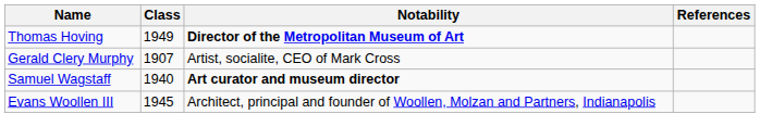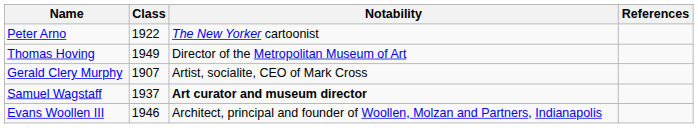+ row: Peter Arno | 1922 | The New Yorker cartoonist
Thomas Hoving | Notability: bold -> normal
Samuel Wagstaff | Class: 1940 -> 1937
Evans Woollen III | Class: 1945 -> 1946
